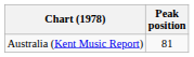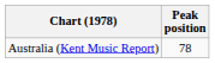Australia (Kent Music Report) | Peak position: 81 -> 78
